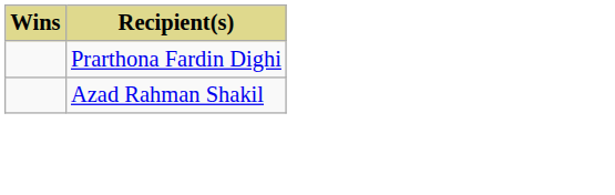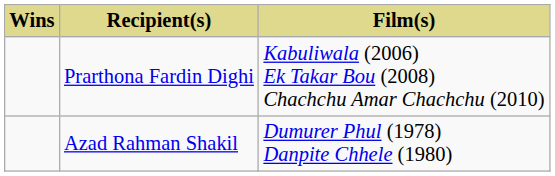+ column: Film(s) | Kabuliwala (2006) Ek Takar Bou (2008) Chachchu Amar Chachchu (2010) | Dumurer Phul (1978) Danpite Chhele (1980)
